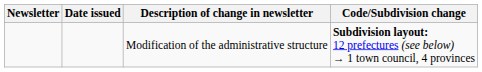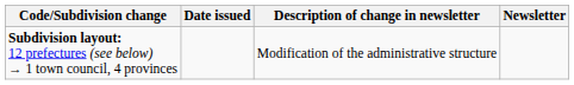columns swapped: Newsletter <-> Code/Subdivision change
